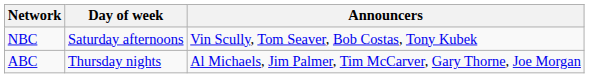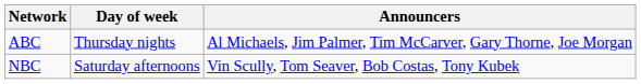rows swapped: ABC <-> NBC
